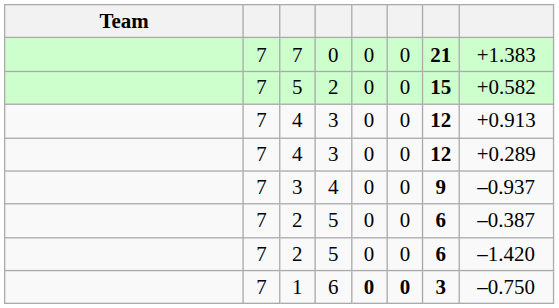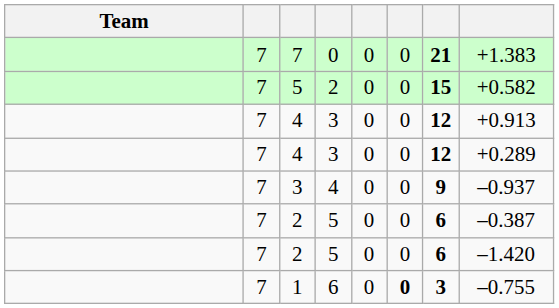1 | column 5: bold -> normal
1 | column 8: –0.750 -> –0.755
